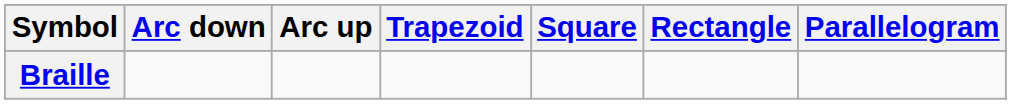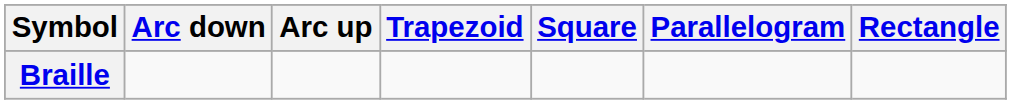columns swapped: Rectangle <-> Parallelogram
